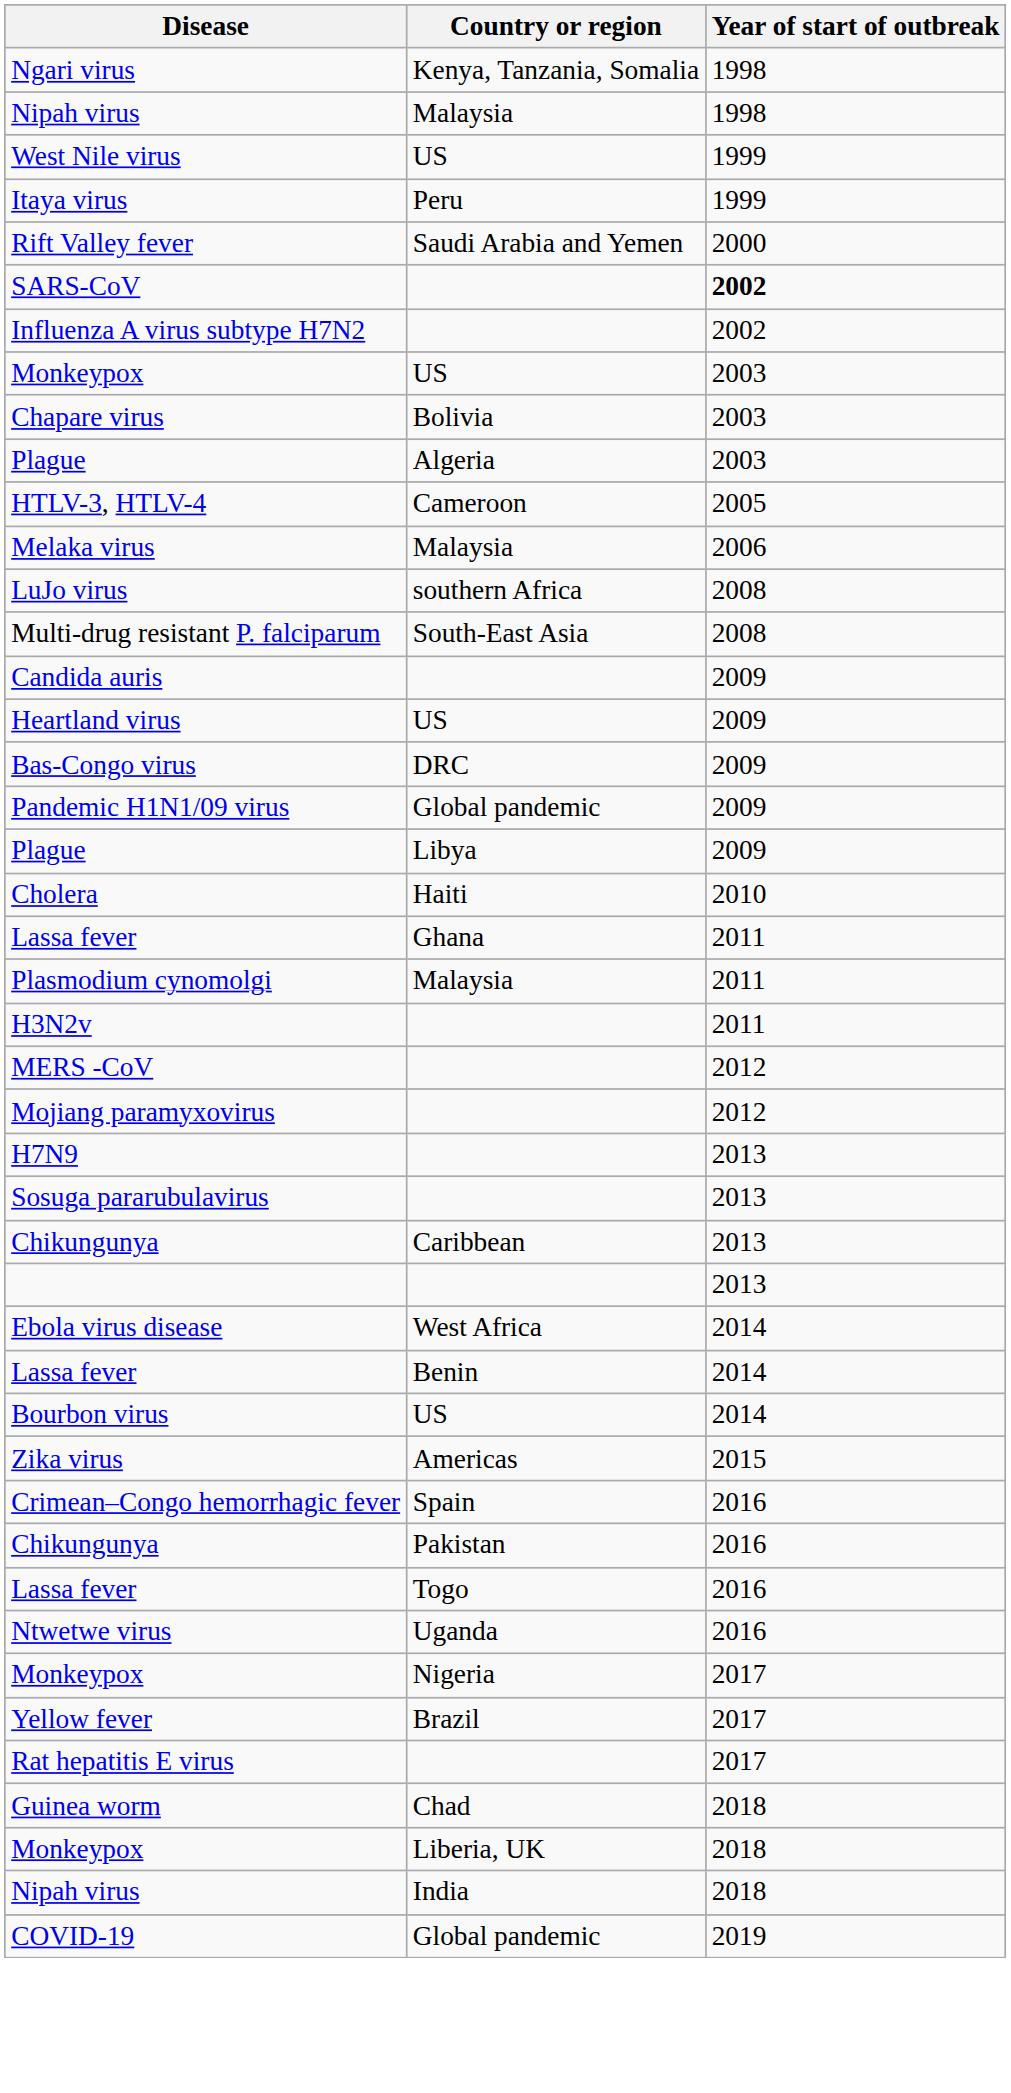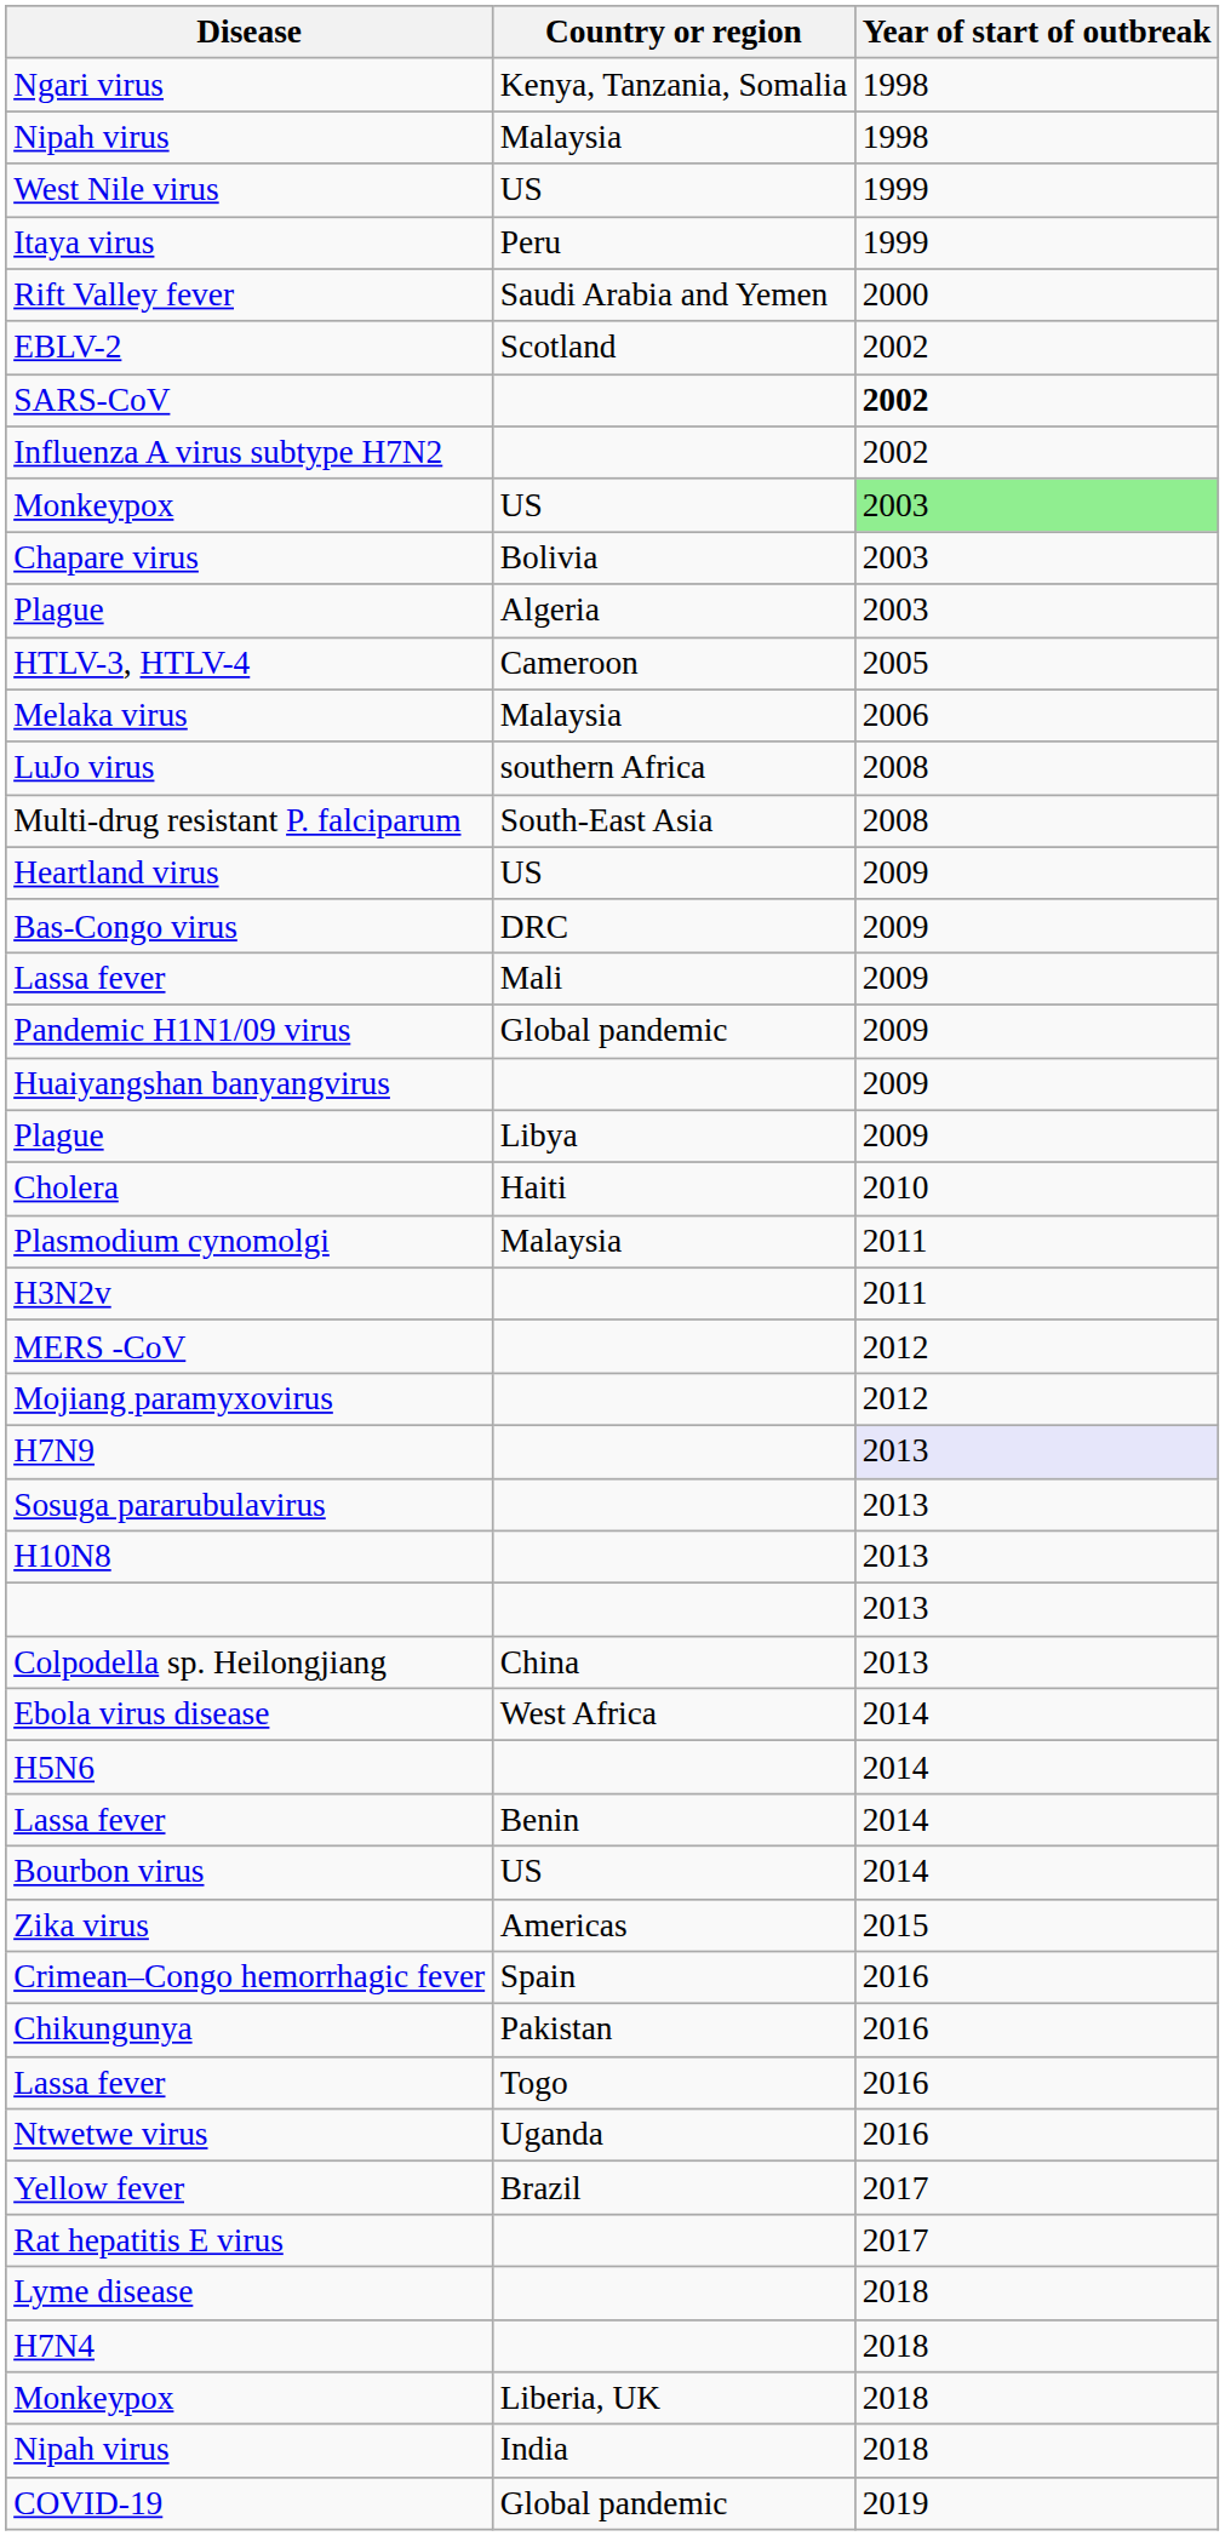+ row: EBLV-2 | Scotland | 2002
Monkeypox / US | Year of start of outbreak: no background -> lightgreen background
- row: Candida auris | 2009
+ row: Lassa fever | Mali | 2009
+ row: Huaiyangshan banyangvirus | 2009
- row: Lassa fever | Ghana | 2011
H7N9 | Year of start of outbreak: no background -> lavender background
+ row: H10N8 | 2013
- row: Chikungunya | Caribbean | 2013
+ row: Colpodella sp. Heilongjiang | China | 2013
+ row: H5N6 | 2014
- row: Monkeypox | Nigeria | 2017
- row: Guinea worm | Chad | 2018
+ row: Lyme disease | 2018
+ row: H7N4 | 2018
